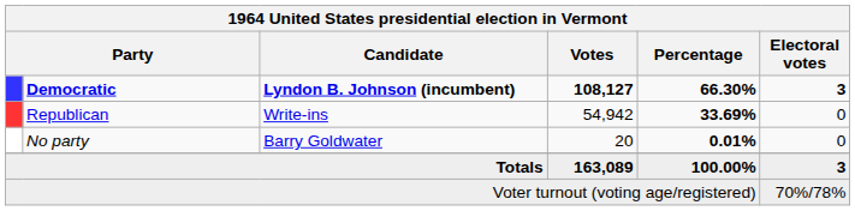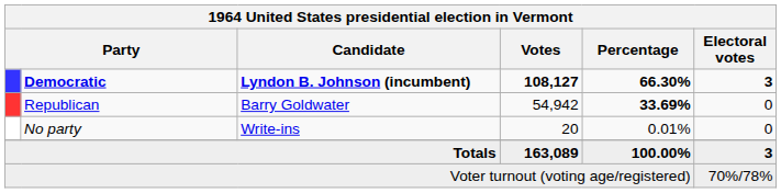Republican | Candidate: Write-ins -> Barry Goldwater
No party | Candidate: Barry Goldwater -> Write-ins
No party | Percentage: bold -> normal
